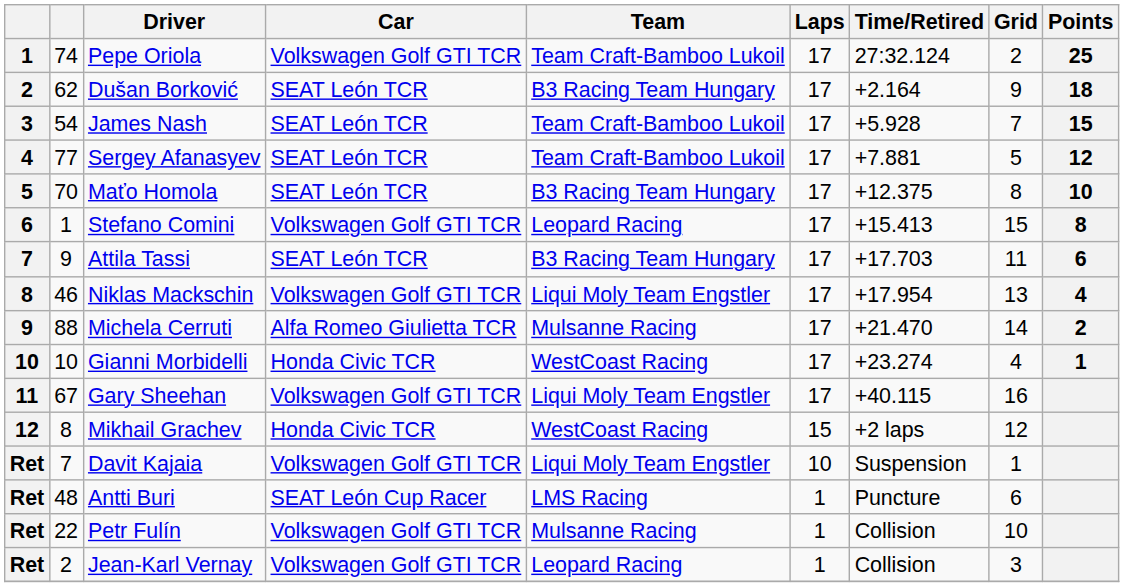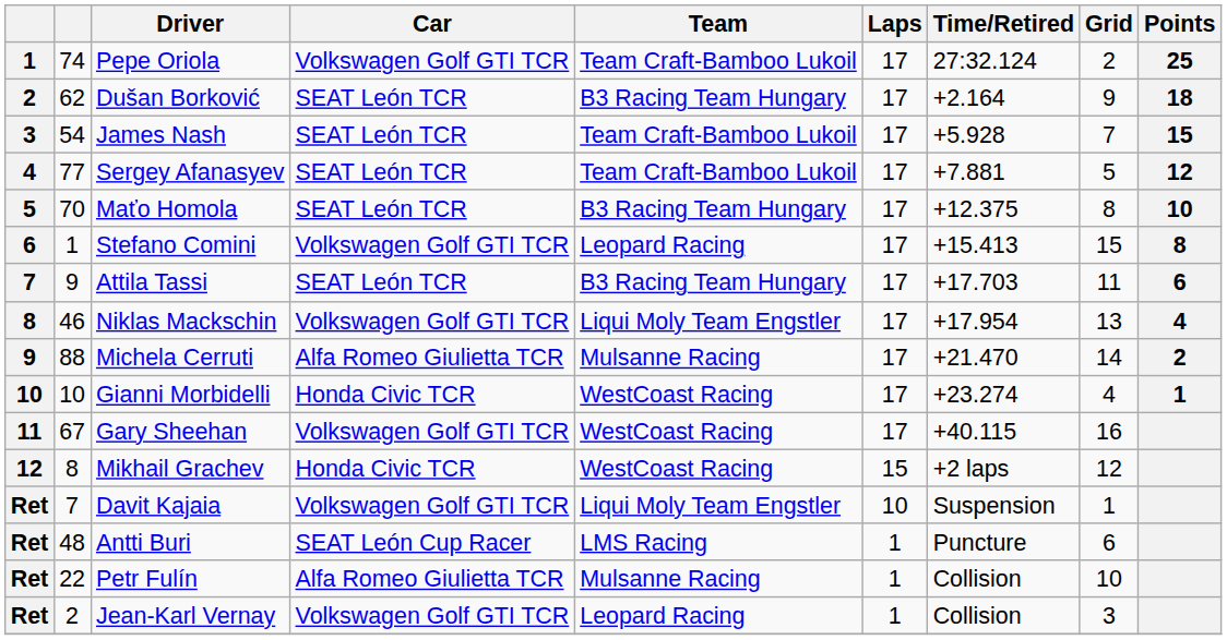Gary Sheehan | Team: Liqui Moly Team Engstler -> WestCoast Racing
Petr Fulín | Car: Volkswagen Golf GTI TCR -> Alfa Romeo Giulietta TCR
